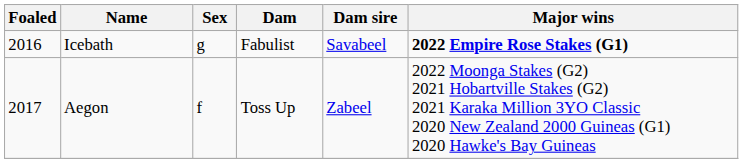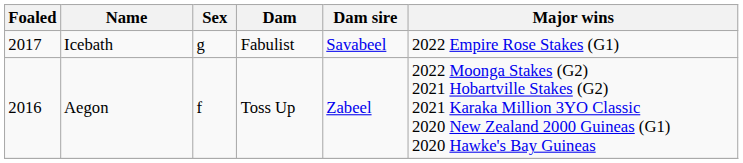Icebath | Foaled: 2016 -> 2017
Icebath | Major wins: bold -> normal
Aegon | Foaled: 2017 -> 2016
